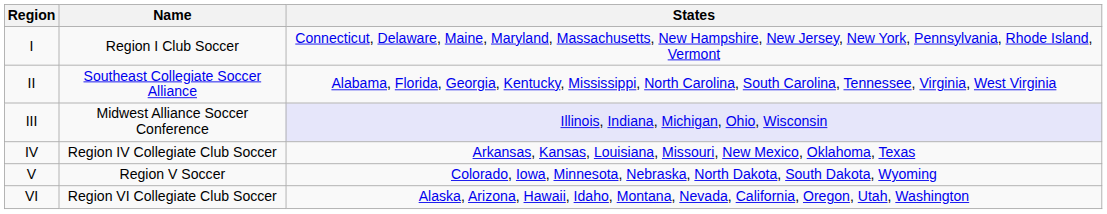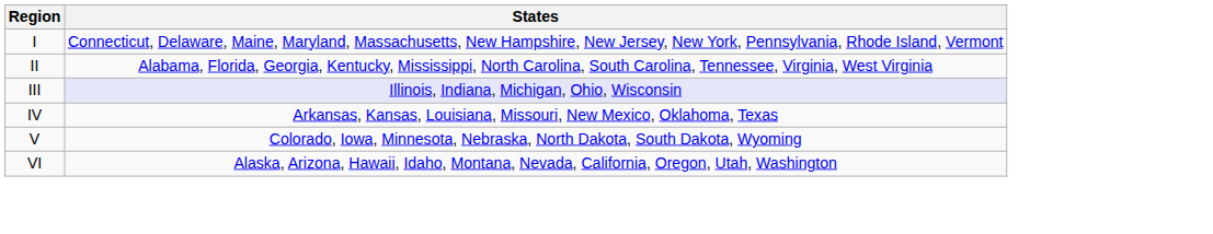- column: Name | Region I Club Soccer | Southeast Collegiate Soccer Alliance | Midwest Alliance Soccer Conference | Region IV Collegiate Club Soccer | Region V Soccer | Region VI Collegiate Club Soccer
